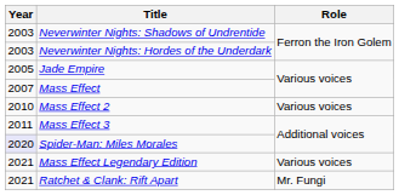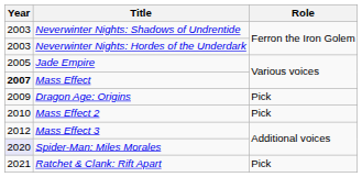Mass Effect | Year: normal -> bold
+ row: 2009 | Dragon Age: Origins | Pick
Mass Effect 2 | Role: Various voices -> Pick
Mass Effect 3 | Year: 2011 -> 2012
- row: 2021 | Mass Effect Legendary Edition | Various voices
Ratchet & Clank: Rift Apart | Role: Mr. Fungi -> Pick
